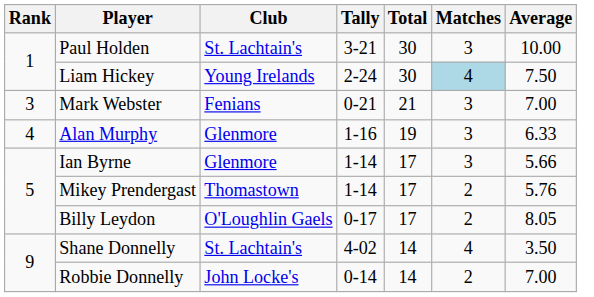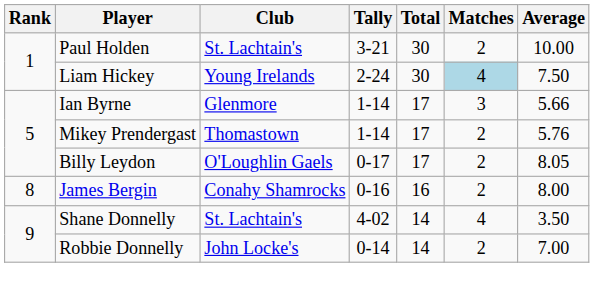Paul Holden | Matches: 3 -> 2
- row: 3 | Mark Webster | Fenians | 0-21 | 21 | 3 | 7.00
- row: 4 | Alan Murphy | Glenmore | 1-16 | 19 | 3 | 6.33
+ row: 8 | James Bergin | Conahy Shamrocks | 0-16 | 16 | 2 | 8.00
